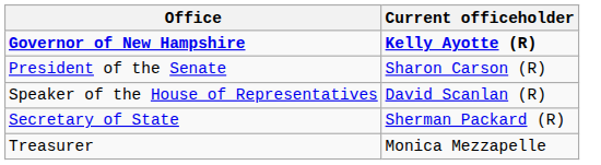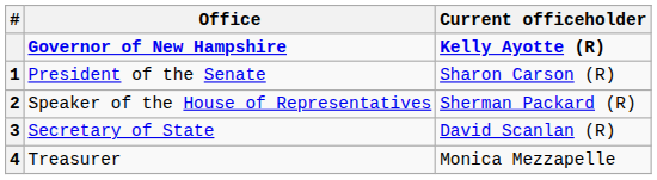+ column: # | 1 | 2 | 3 | 4
Speaker of the House of Representatives | Current officeholder: David Scanlan (R) -> Sherman Packard (R)
Secretary of State | Current officeholder: Sherman Packard (R) -> David Scanlan (R)
